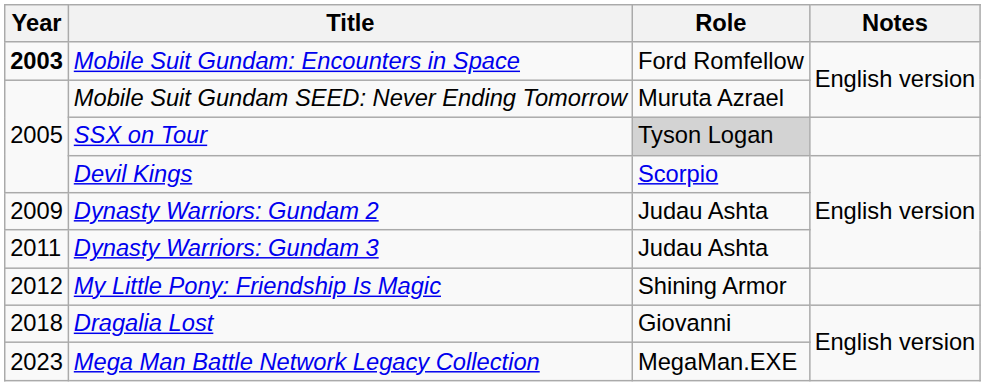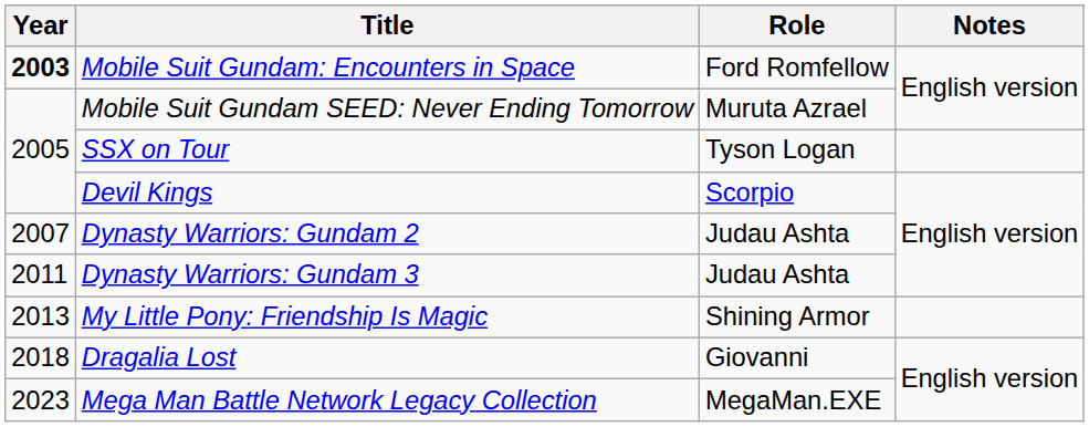SSX on Tour | Role: lightgrey background -> no background
Dynasty Warriors: Gundam 2 | Year: 2009 -> 2007
My Little Pony: Friendship Is Magic | Year: 2012 -> 2013
